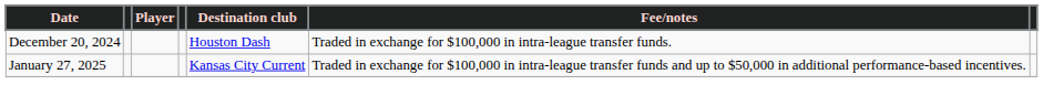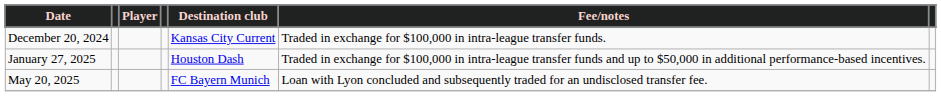December 20, 2024 | Destination club: Houston Dash -> Kansas City Current
January 27, 2025 | Destination club: Kansas City Current -> Houston Dash
+ row: May 20, 2025 | FC Bayern Munich | Loan with Lyon concluded and subsequently traded for an undisclosed transfer fee.
